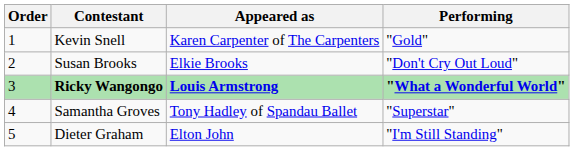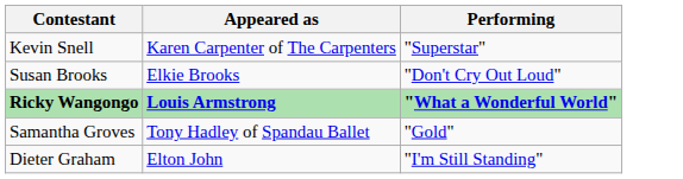- column: Order | 1 | 2 | 3 | 4 | 5
Kevin Snell | Performing: "Gold" -> "Superstar"
Samantha Groves | Performing: "Superstar" -> "Gold"
